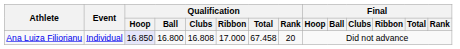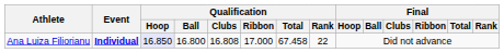Ana Luiza Filiorianu | Event: normal -> bold
Ana Luiza Filiorianu | Qualification / Rank: 20 -> 22
